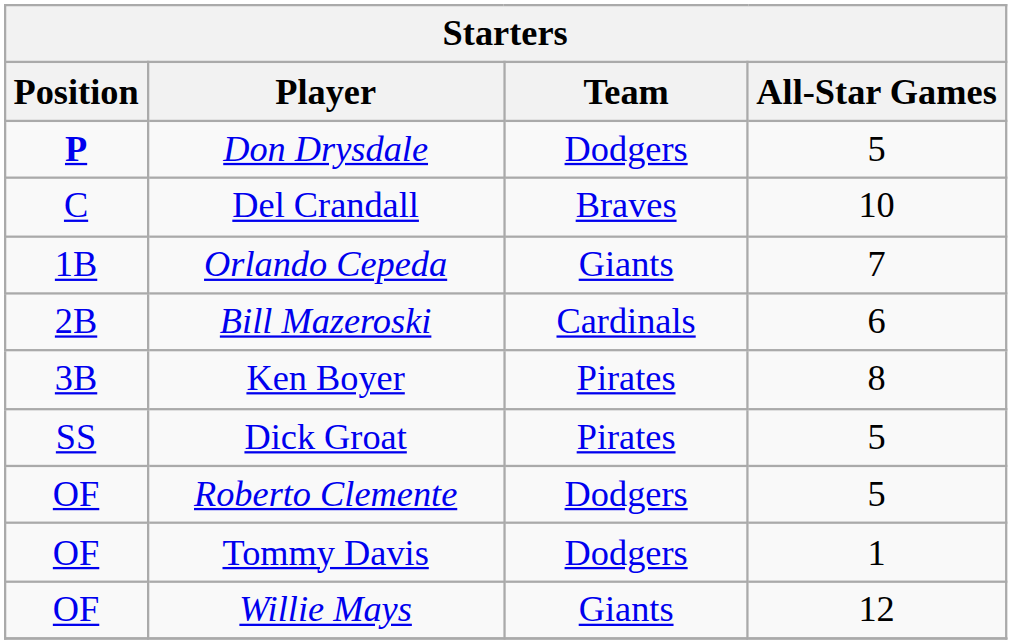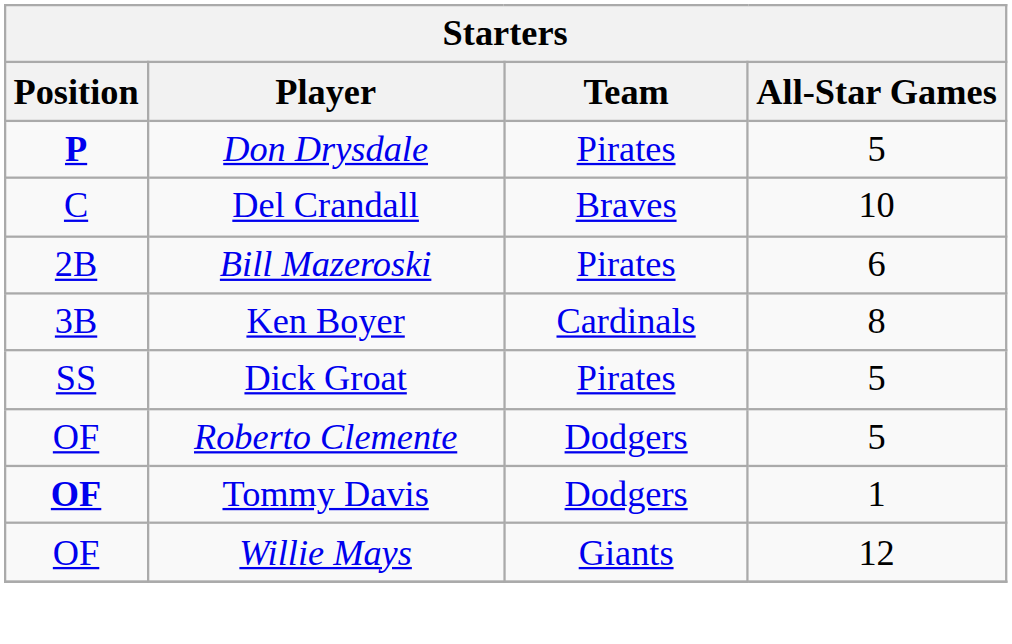Don Drysdale | Team: Dodgers -> Pirates
- row: 1B | Orlando Cepeda | Giants | 7
Bill Mazeroski | Team: Cardinals -> Pirates
Ken Boyer | Team: Pirates -> Cardinals
Tommy Davis | Position: normal -> bold
